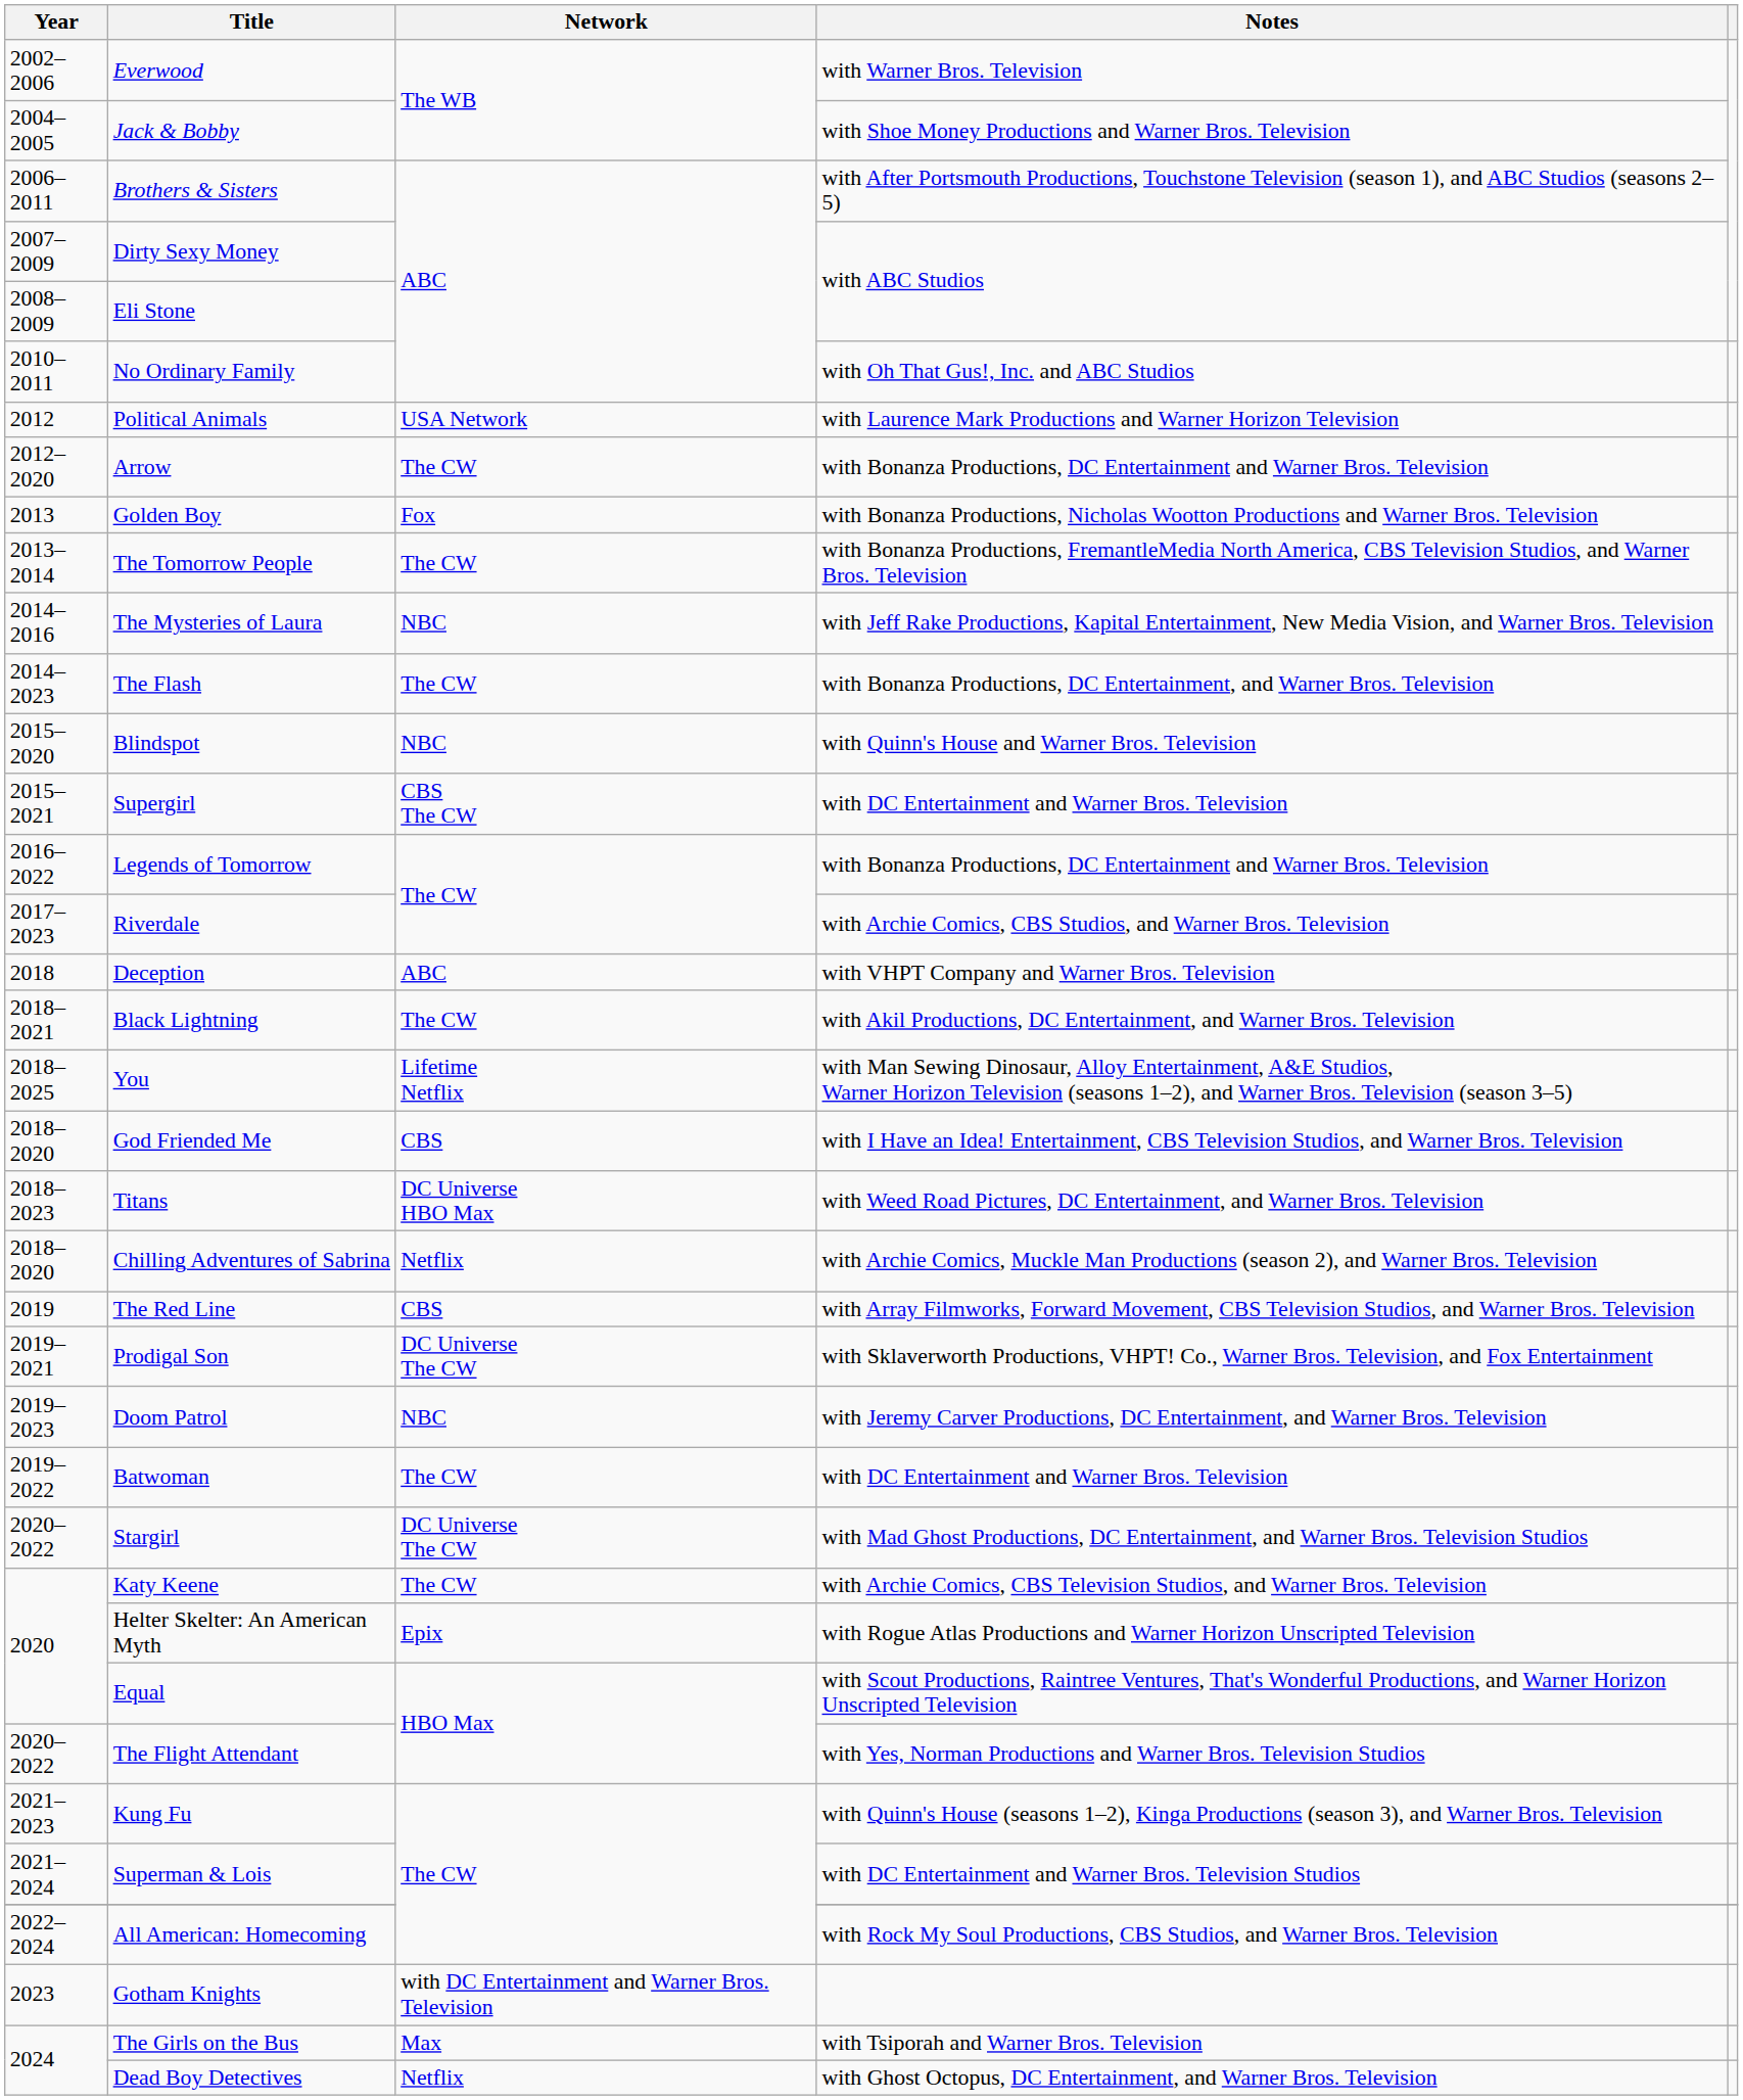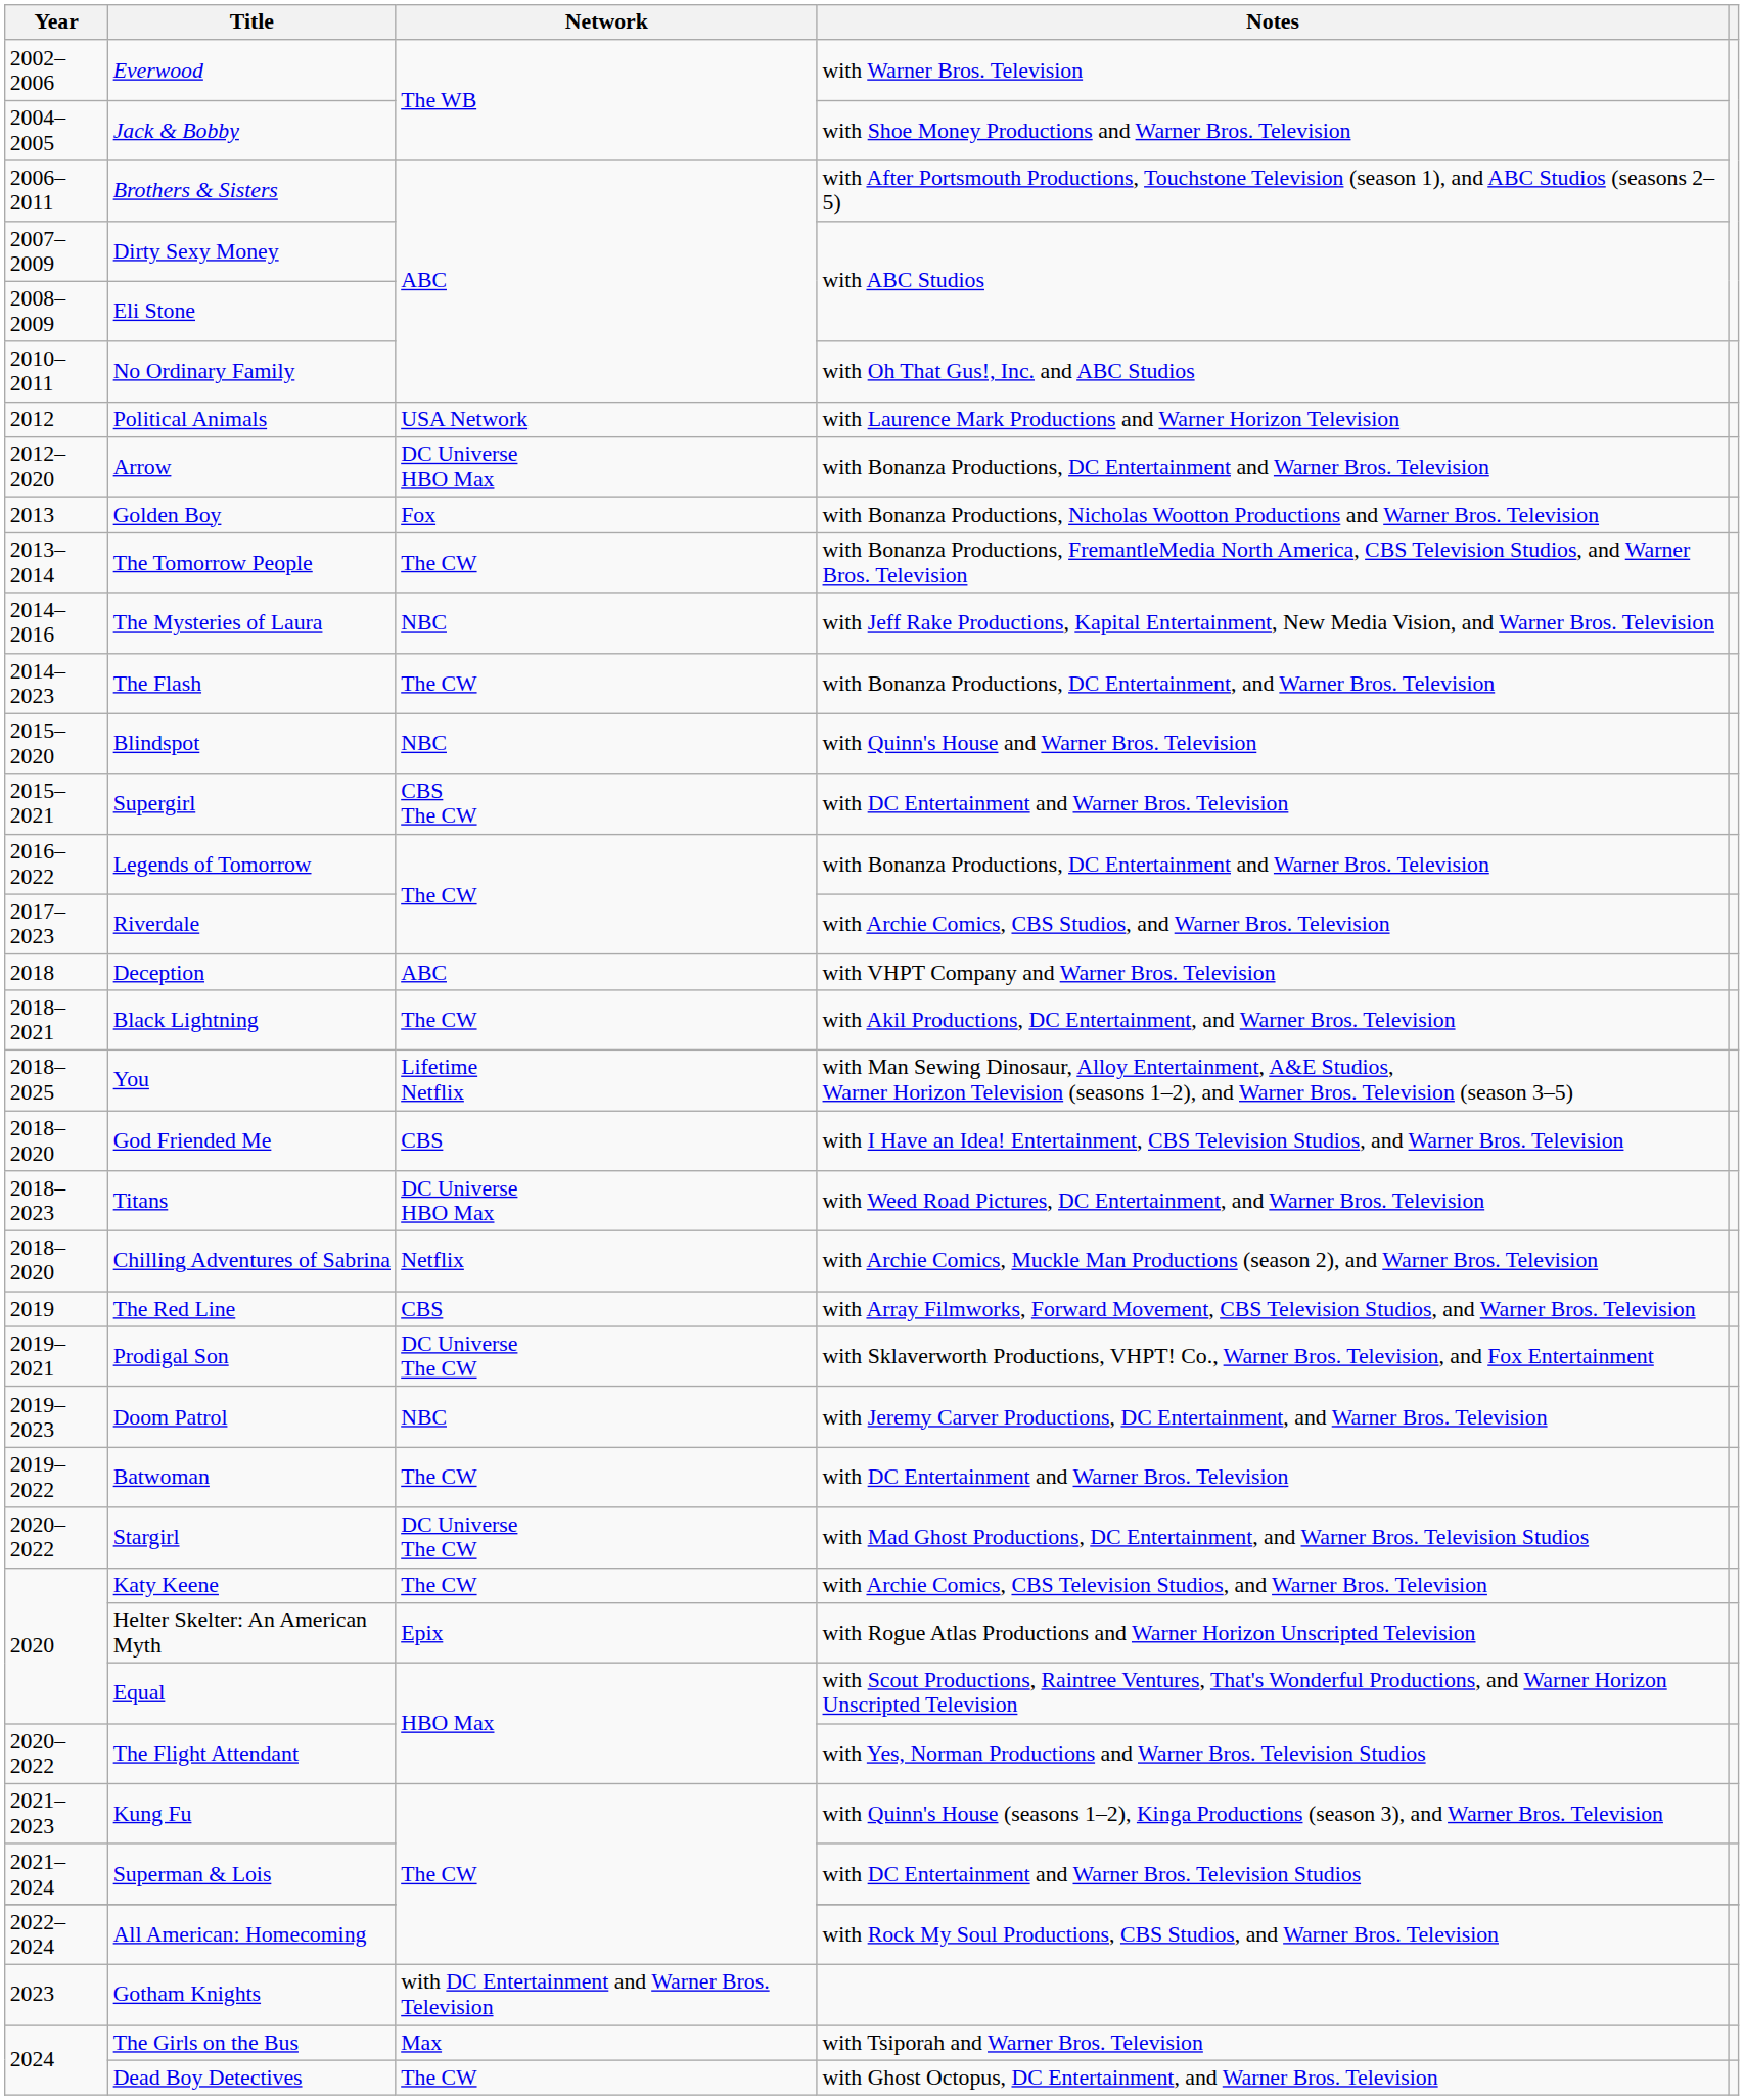Arrow | Network: The CW -> DC Universe HBO Max
Dead Boy Detectives | Network: Netflix -> The CW
